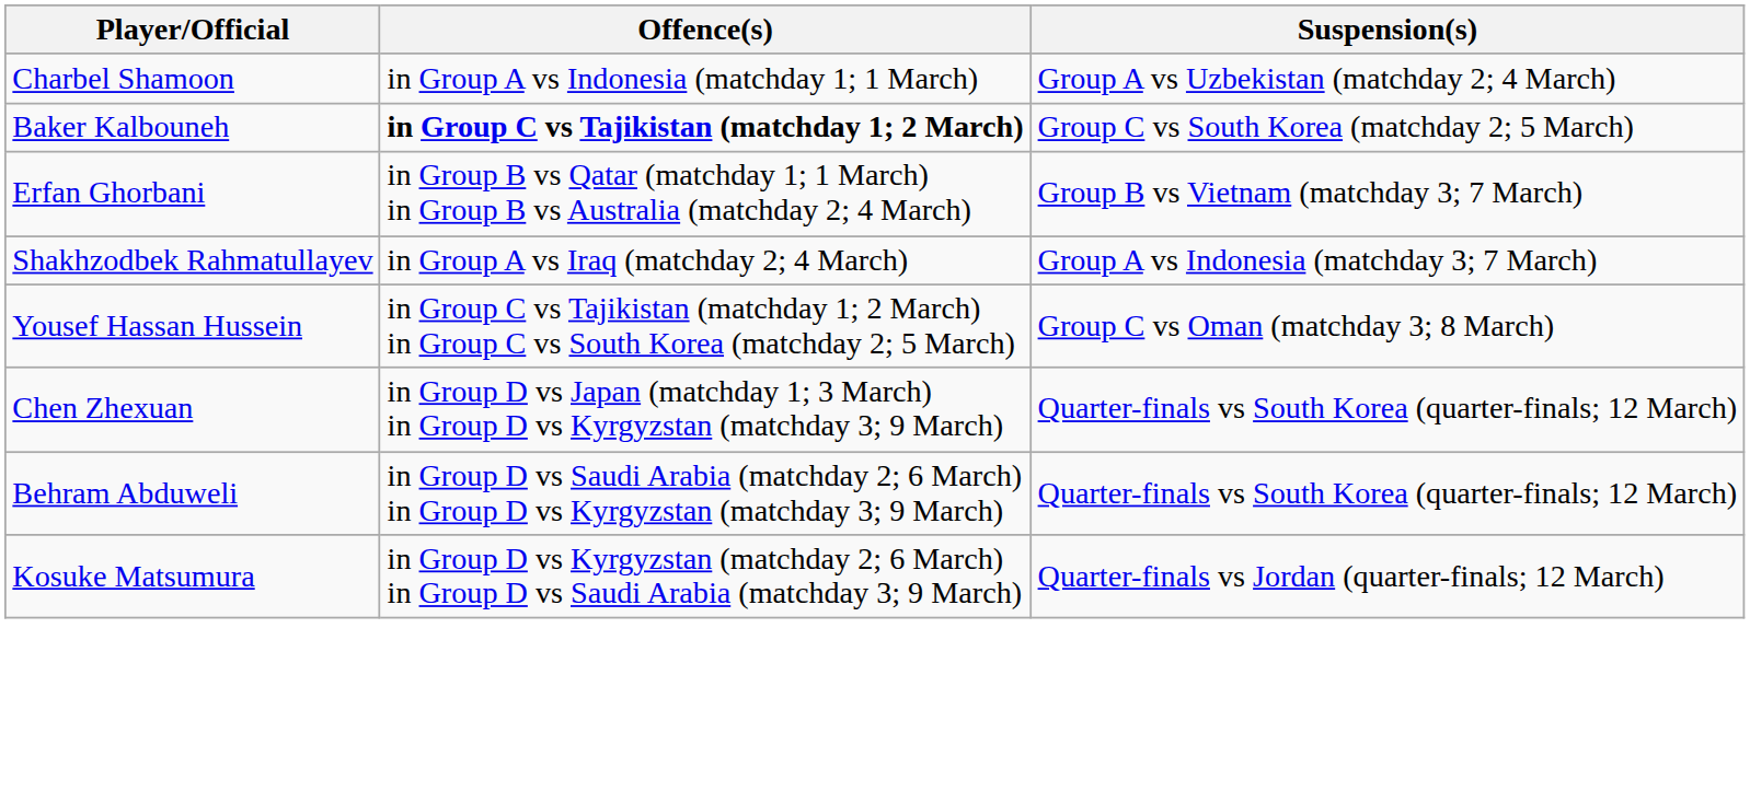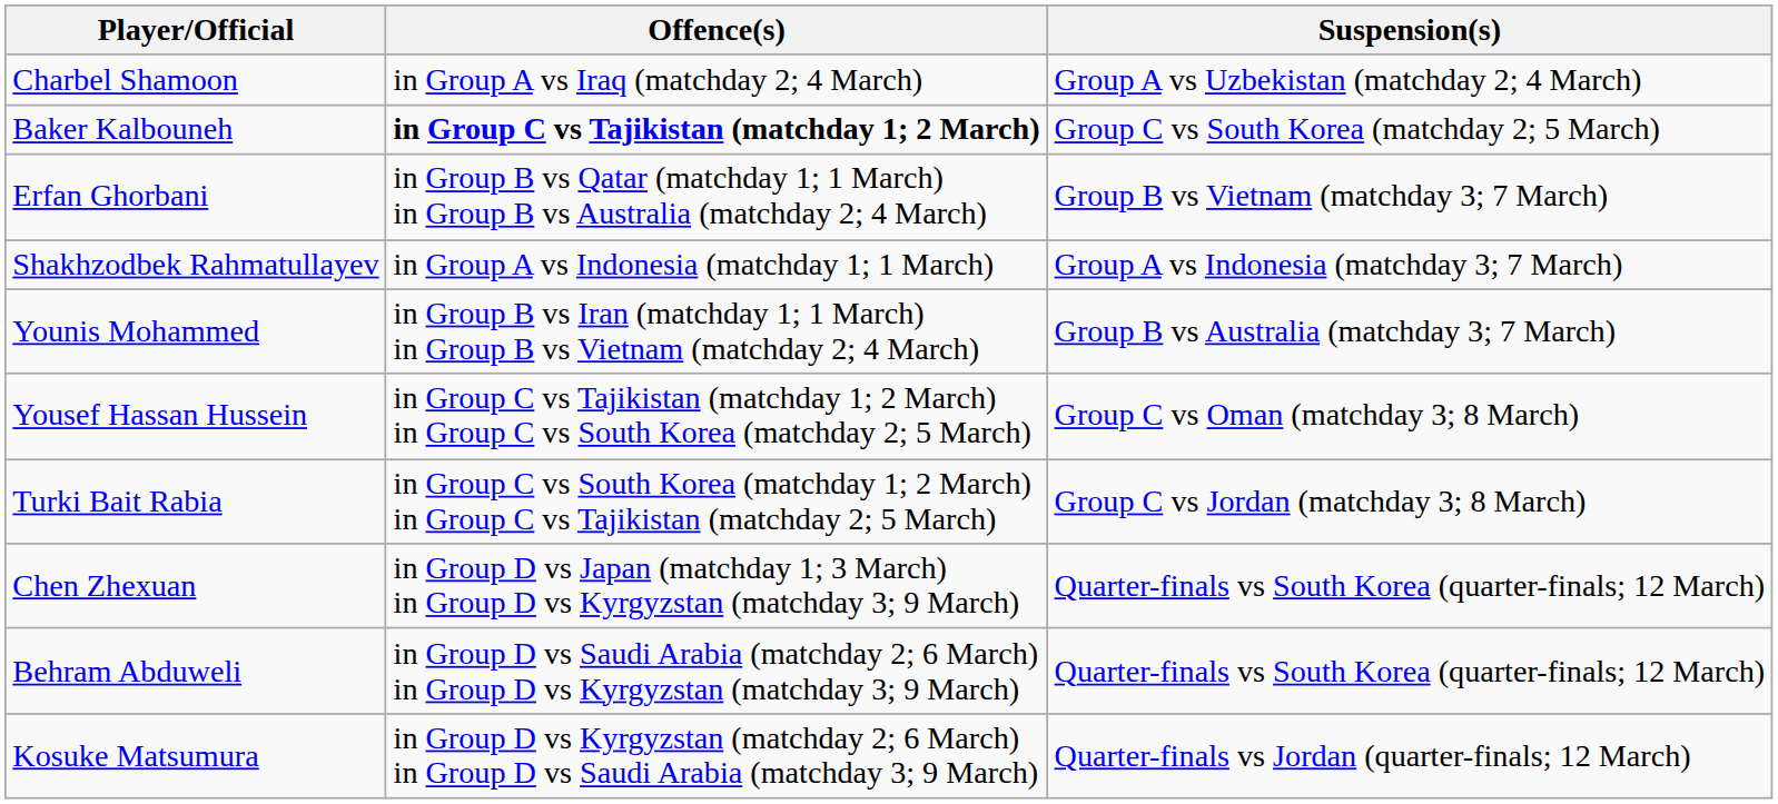Charbel Shamoon | Offence(s): in Group A vs Indonesia (matchday 1; 1 March) -> in Group A vs Iraq (matchday 2; 4 March)
Shakhzodbek Rahmatullayev | Offence(s): in Group A vs Iraq (matchday 2; 4 March) -> in Group A vs Indonesia (matchday 1; 1 March)
+ row: Younis Mohammed | in Group B vs Iran (matchday 1; 1 March) in Group B vs Vietnam (matchday 2; 4 March) | Group B vs Australia (matchday 3; 7 March)
+ row: Turki Bait Rabia | in Group C vs South Korea (matchday 1; 2 March) in Group C vs Tajikistan (matchday 2; 5 March) | Group C vs Jordan (matchday 3; 8 March)
